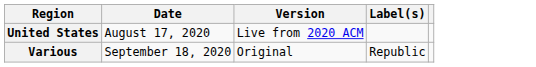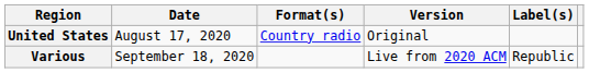+ column: Format(s) | Country radio
United States | Version: Live from 2020 ACM -> Original
Various | Version: Original -> Live from 2020 ACM
